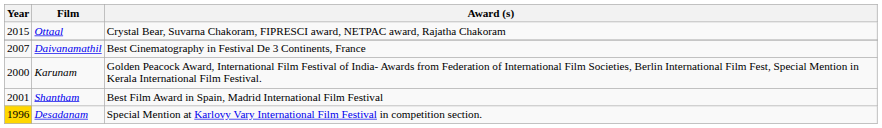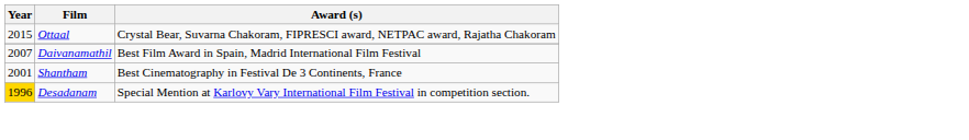Daivanamathil | Award (s): Best Cinematography in Festival De 3 Continents, France -> Best Film Award in Spain, Madrid International Film Festival
- row: 2000 | Karunam | Golden Peacock Award, International Film Festival of India- Awards from Federation of International Film Societies, Berlin International Film Fest, Special Mention in Kerala International Film Festival.
Shantham | Award (s): Best Film Award in Spain, Madrid International Film Festival -> Best Cinematography in Festival De 3 Continents, France
